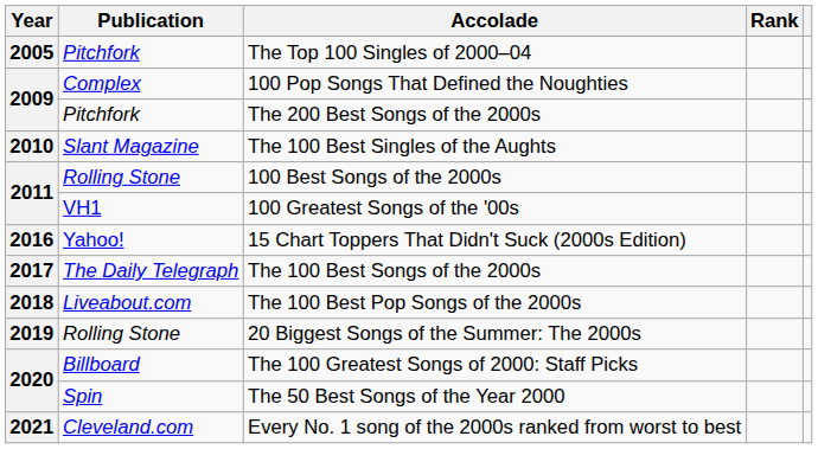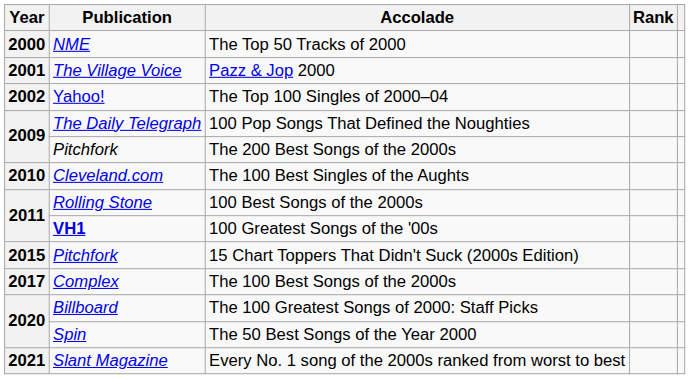+ row: 2000 | NME | The Top 50 Tracks of 2000
+ row: 2001 | The Village Voice | Pazz & Jop 2000
The Top 100 Singles of 2000–04 | Year: 2005 -> 2002
The Top 100 Singles of 2000–04 | Publication: Pitchfork -> Yahoo!
100 Pop Songs That Defined the Noughties | Publication: Complex -> The Daily Telegraph
The 100 Best Singles of the Aughts | Publication: Slant Magazine -> Cleveland.com
100 Greatest Songs of the '00s | Publication: normal -> bold
15 Chart Toppers That Didn't Suck (2000s Edition) | Year: 2016 -> 2015
15 Chart Toppers That Didn't Suck (2000s Edition) | Publication: Yahoo! -> Pitchfork
The 100 Best Songs of the 2000s | Publication: The Daily Telegraph -> Complex
- row: 2018 | Liveabout.com | The 100 Best Pop Songs of the 2000s
- row: 2019 | Rolling Stone | 20 Biggest Songs of the Summer: The 2000s
Every No. 1 song of the 2000s ranked from worst to best | Publication: Cleveland.com -> Slant Magazine
